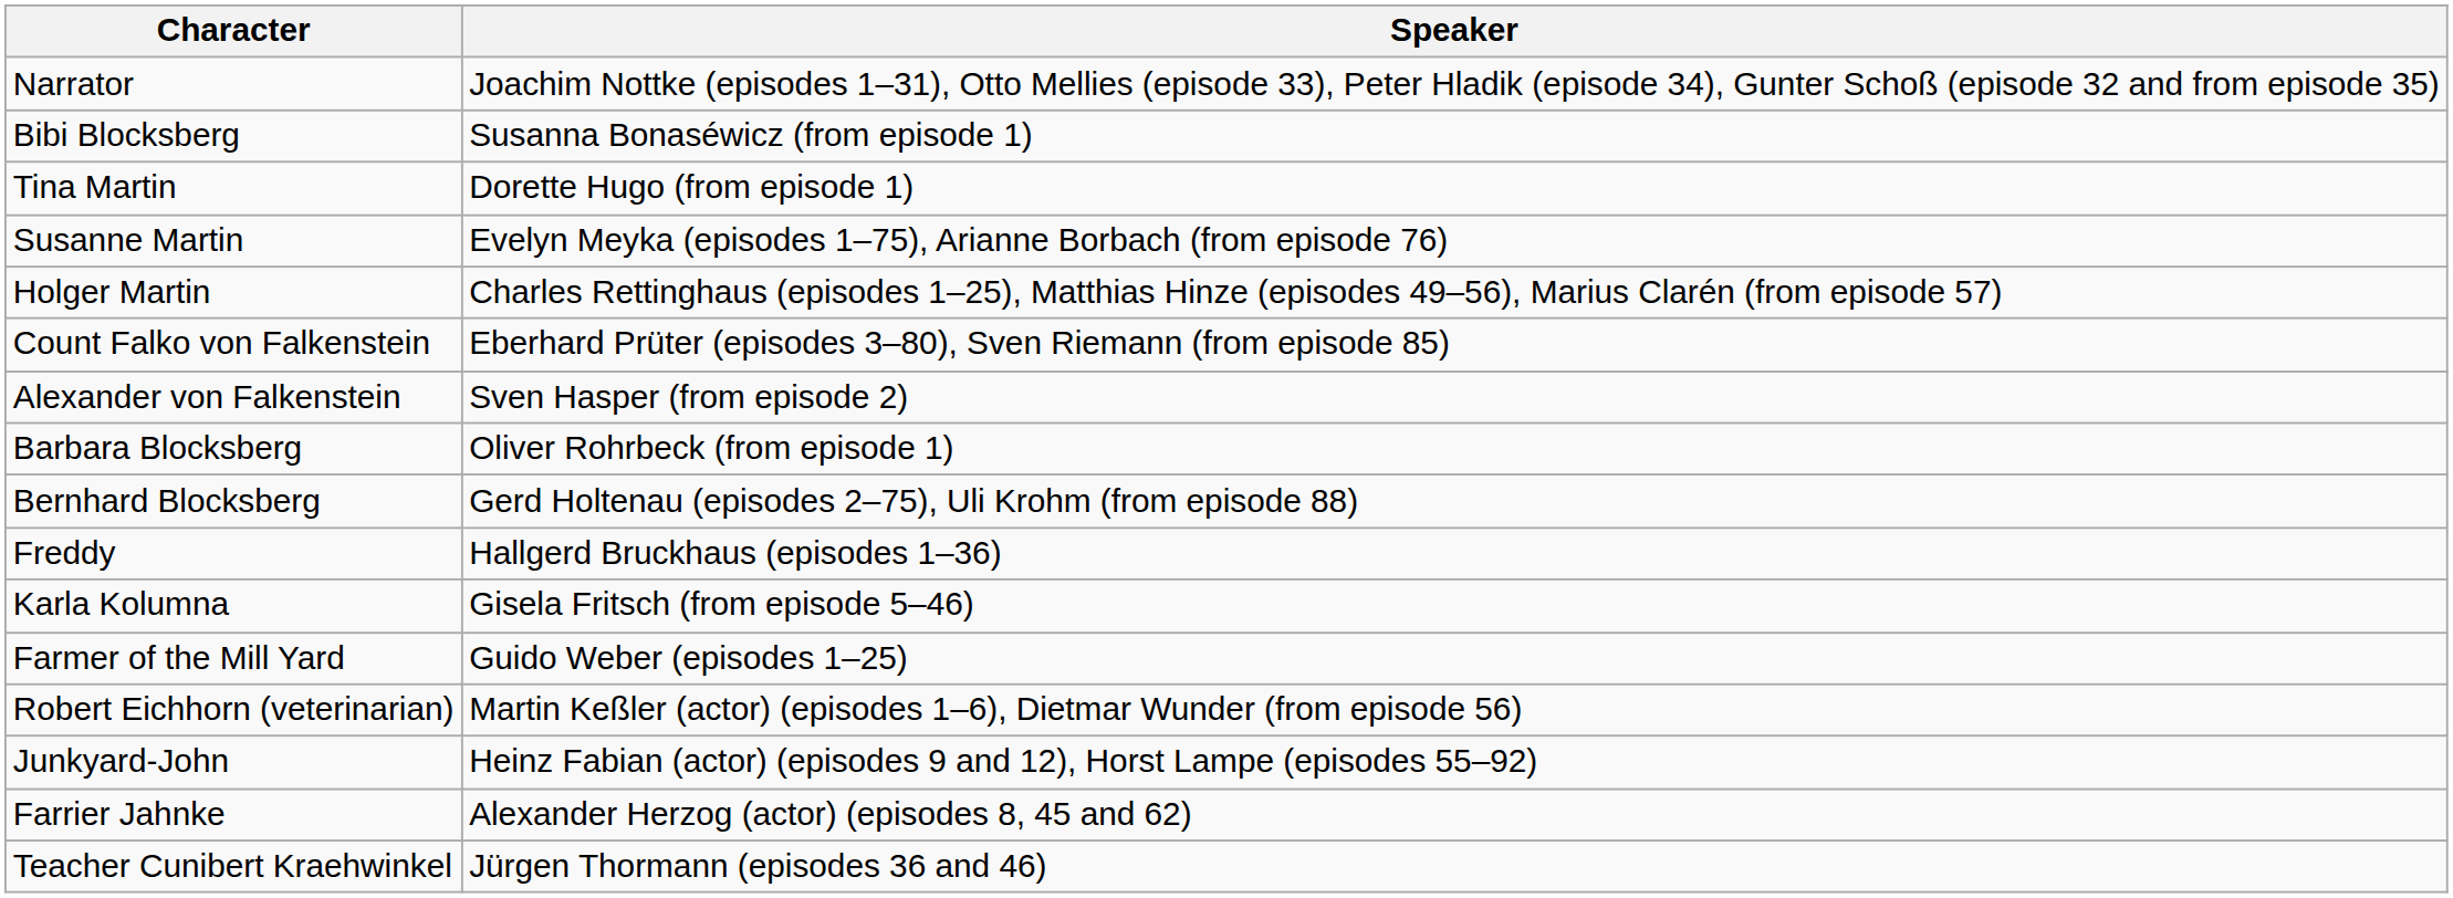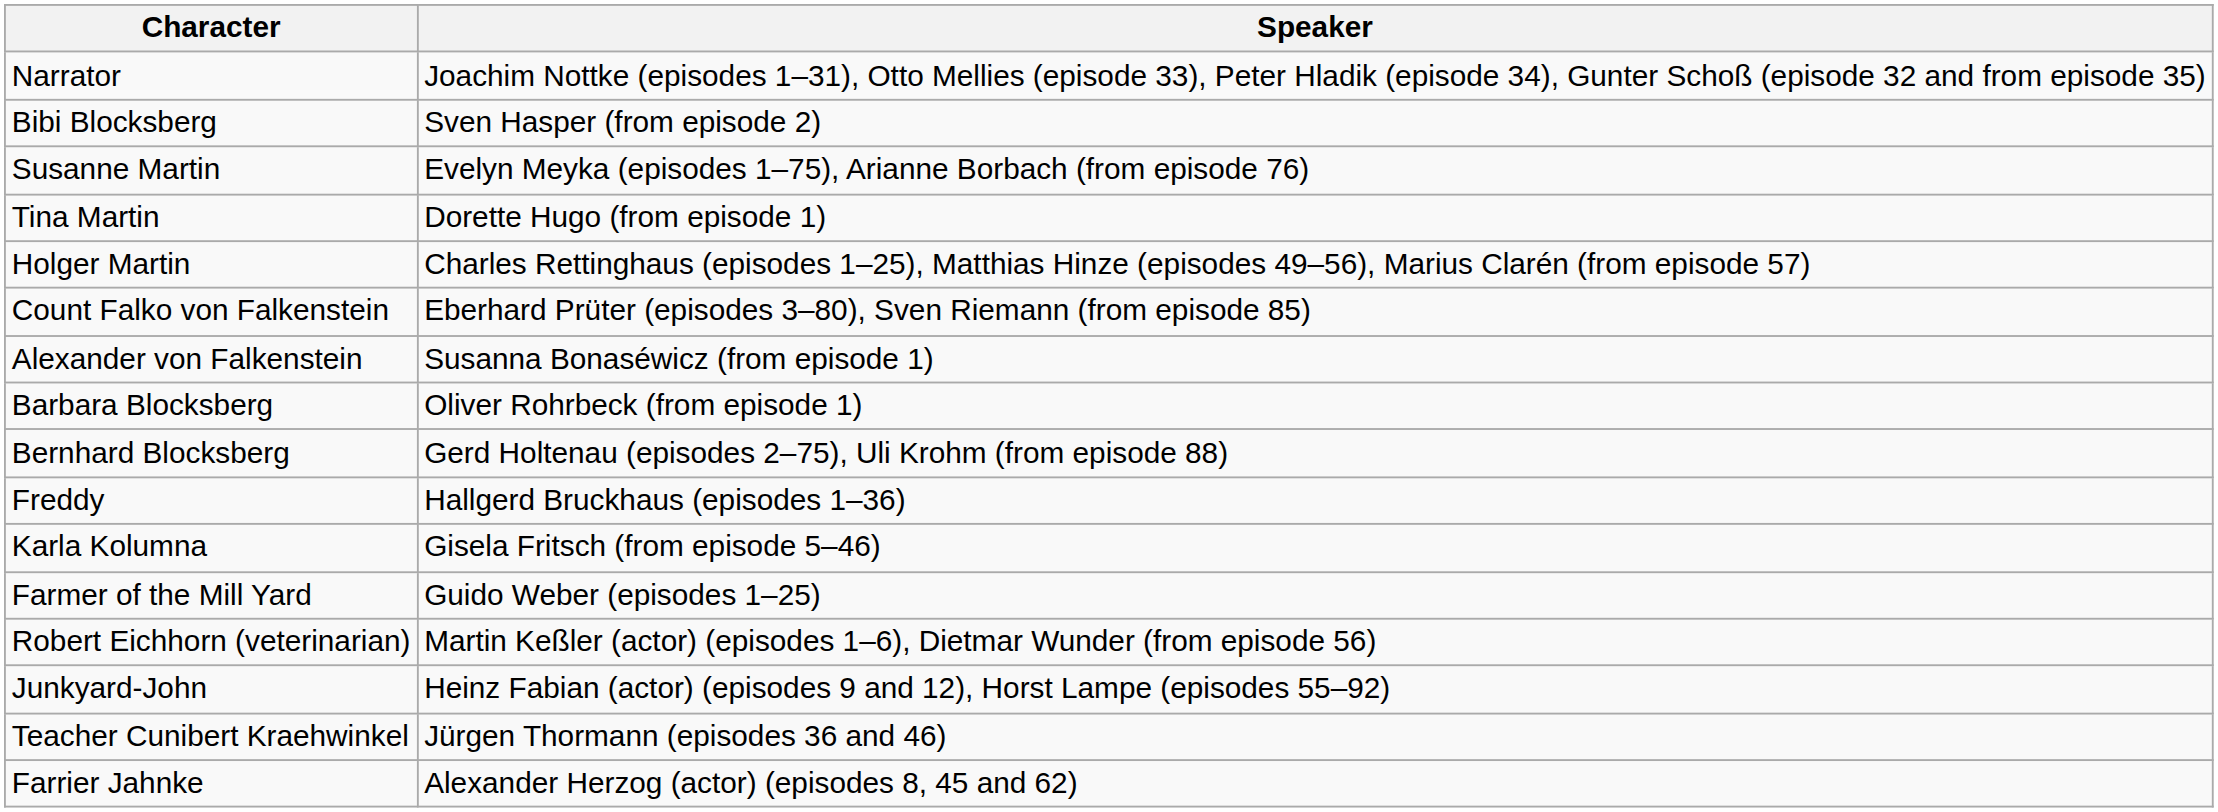Bibi Blocksberg | Speaker: Susanna Bonaséwicz (from episode 1) -> Sven Hasper (from episode 2)
rows swapped: Tina Martin <-> Susanne Martin
Alexander von Falkenstein | Speaker: Sven Hasper (from episode 2) -> Susanna Bonaséwicz (from episode 1)
rows swapped: Farrier Jahnke <-> Teacher Cunibert Kraehwinkel
